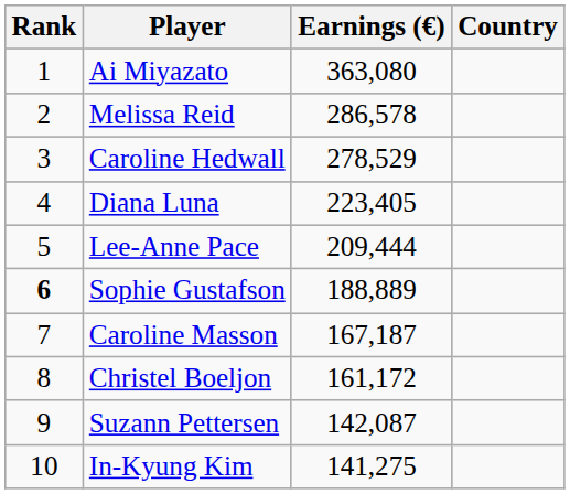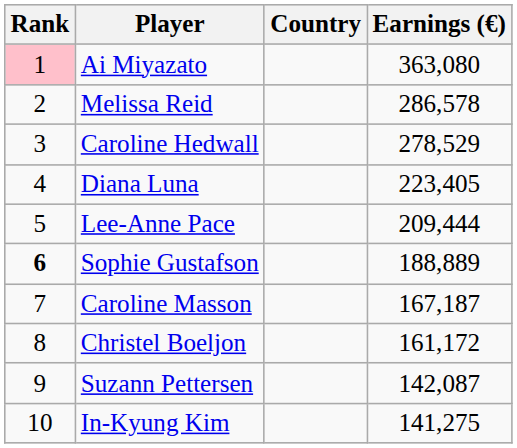columns swapped: Country <-> Earnings (€)
Ai Miyazato | Rank: no background -> pink background
